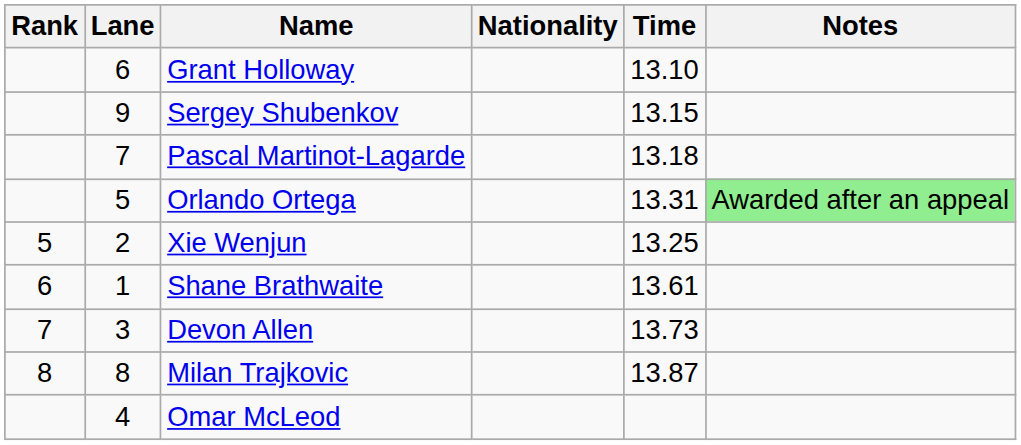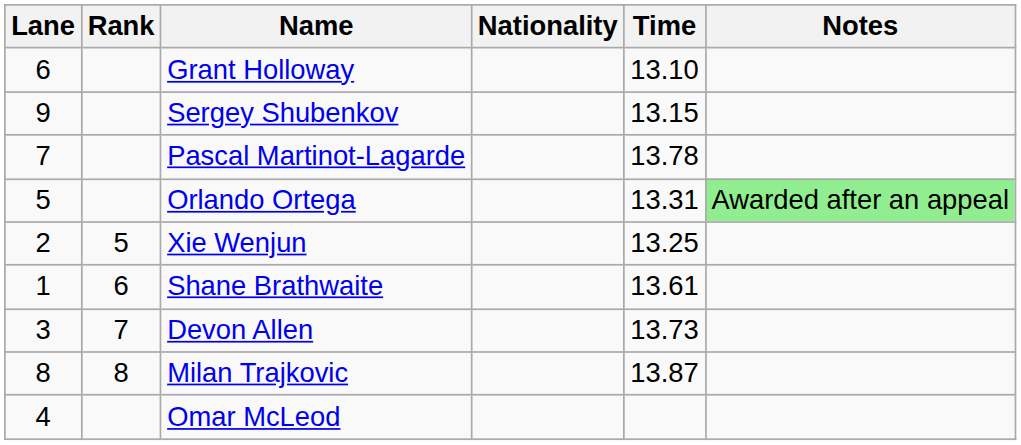columns swapped: Rank <-> Lane
Pascal Martinot-Lagarde | Time: 13.18 -> 13.78
